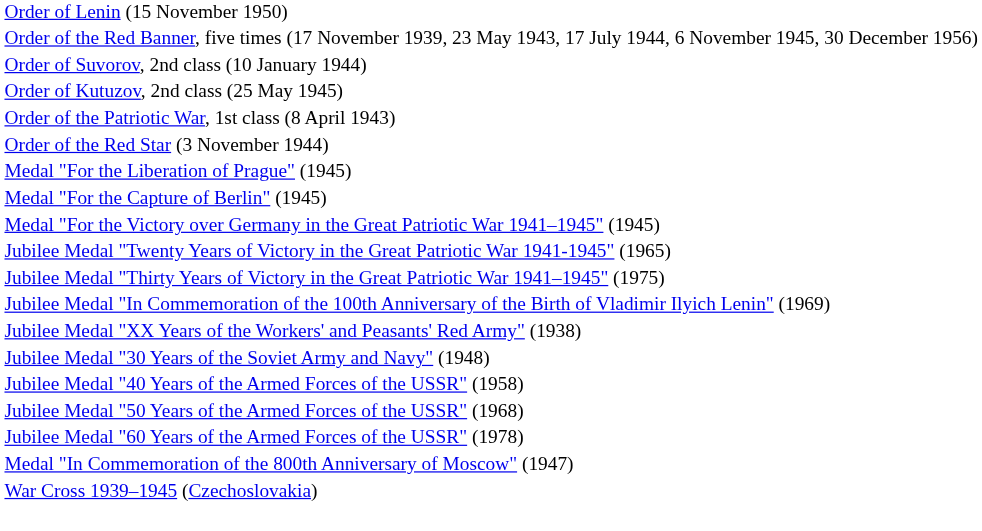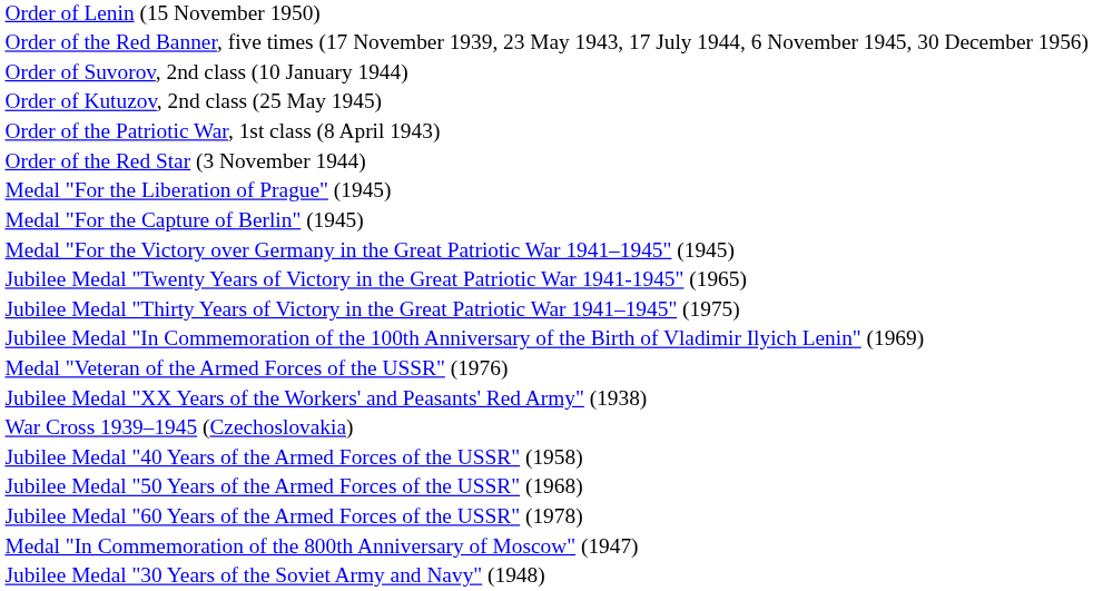+ row: Medal "Veteran of the Armed Forces of the USSR" (1976)
rows swapped: Jubilee Medal "30 Years of the Soviet Army and Navy" (1948) <-> War Cross 1939–1945 (Czechoslovakia)
